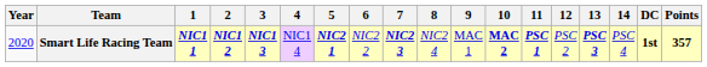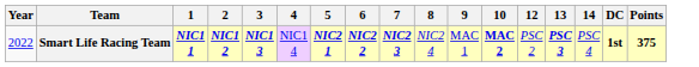- column: 11 | PSC 1
Smart Life Racing Team | Year: 2020 -> 2022
Smart Life Racing Team | 6: normal -> bold
Smart Life Racing Team | Points: 357 -> 375
